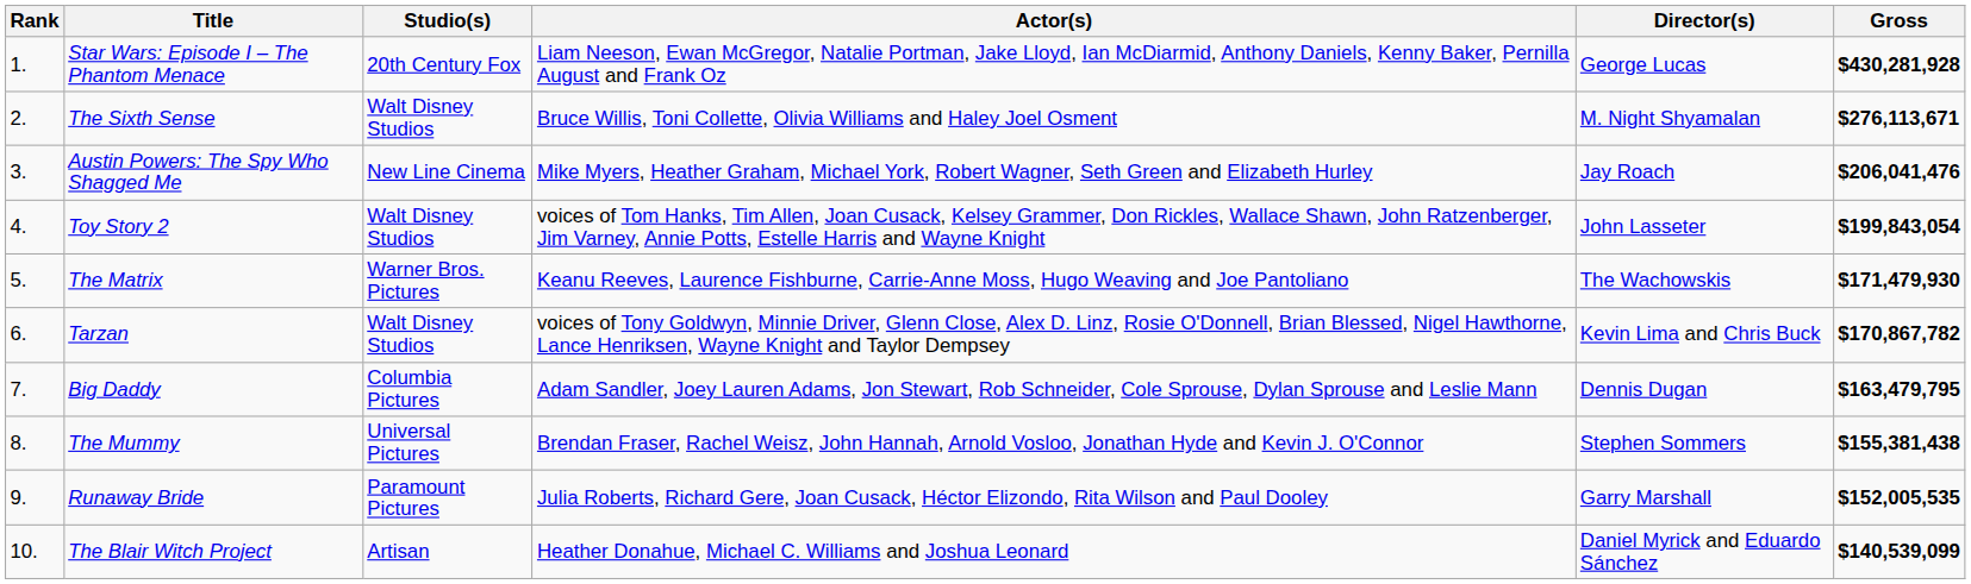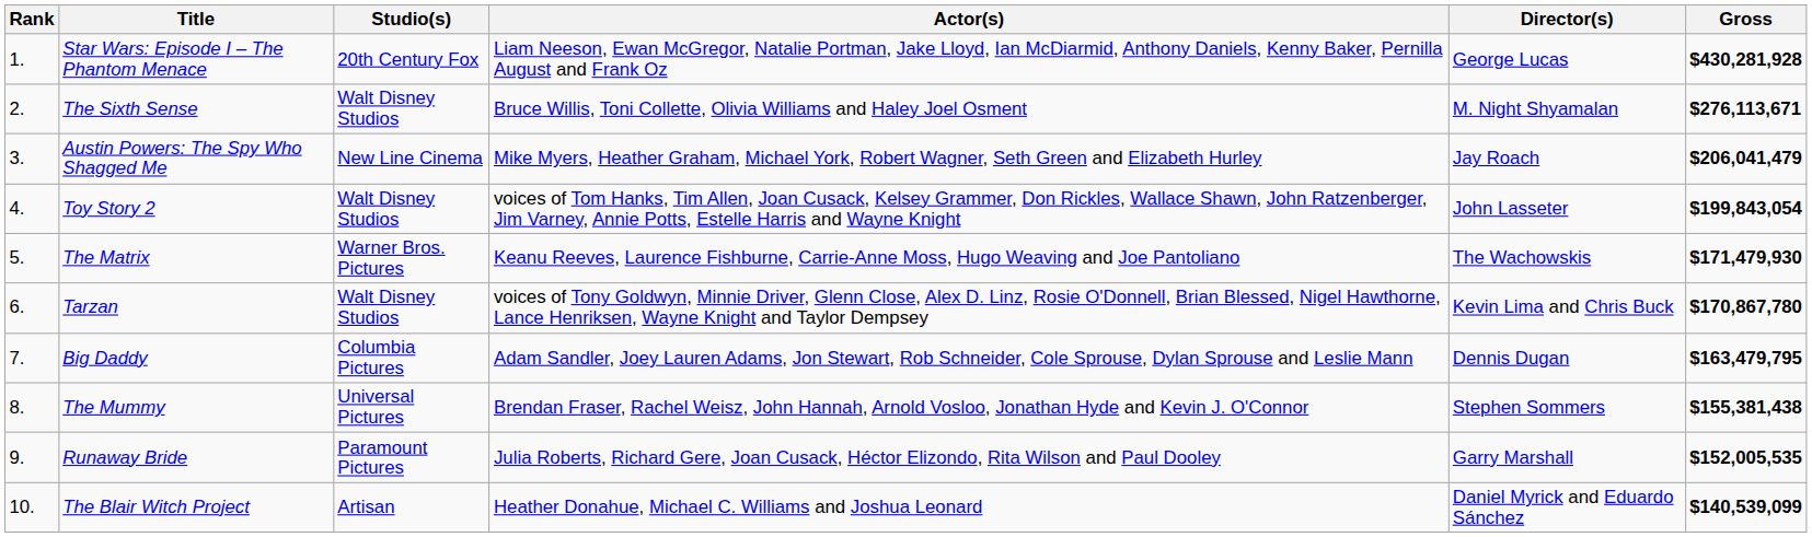Austin Powers: The Spy Who Shagged Me | Gross: $206,041,476 -> $206,041,479
Tarzan | Gross: $170,867,782 -> $170,867,780
